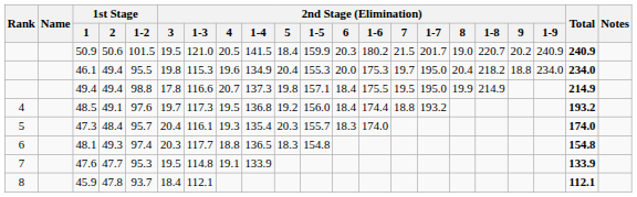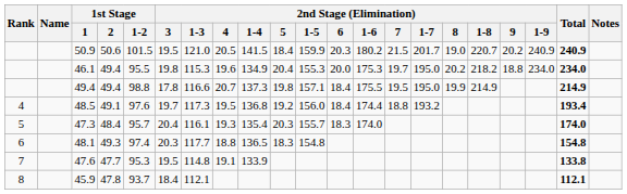46.1 | 2nd Stage (Elimination) / 8: 20.4 -> 20.2
48.5 | Total: 193.2 -> 193.4
47.6 | Total: 133.9 -> 133.8
